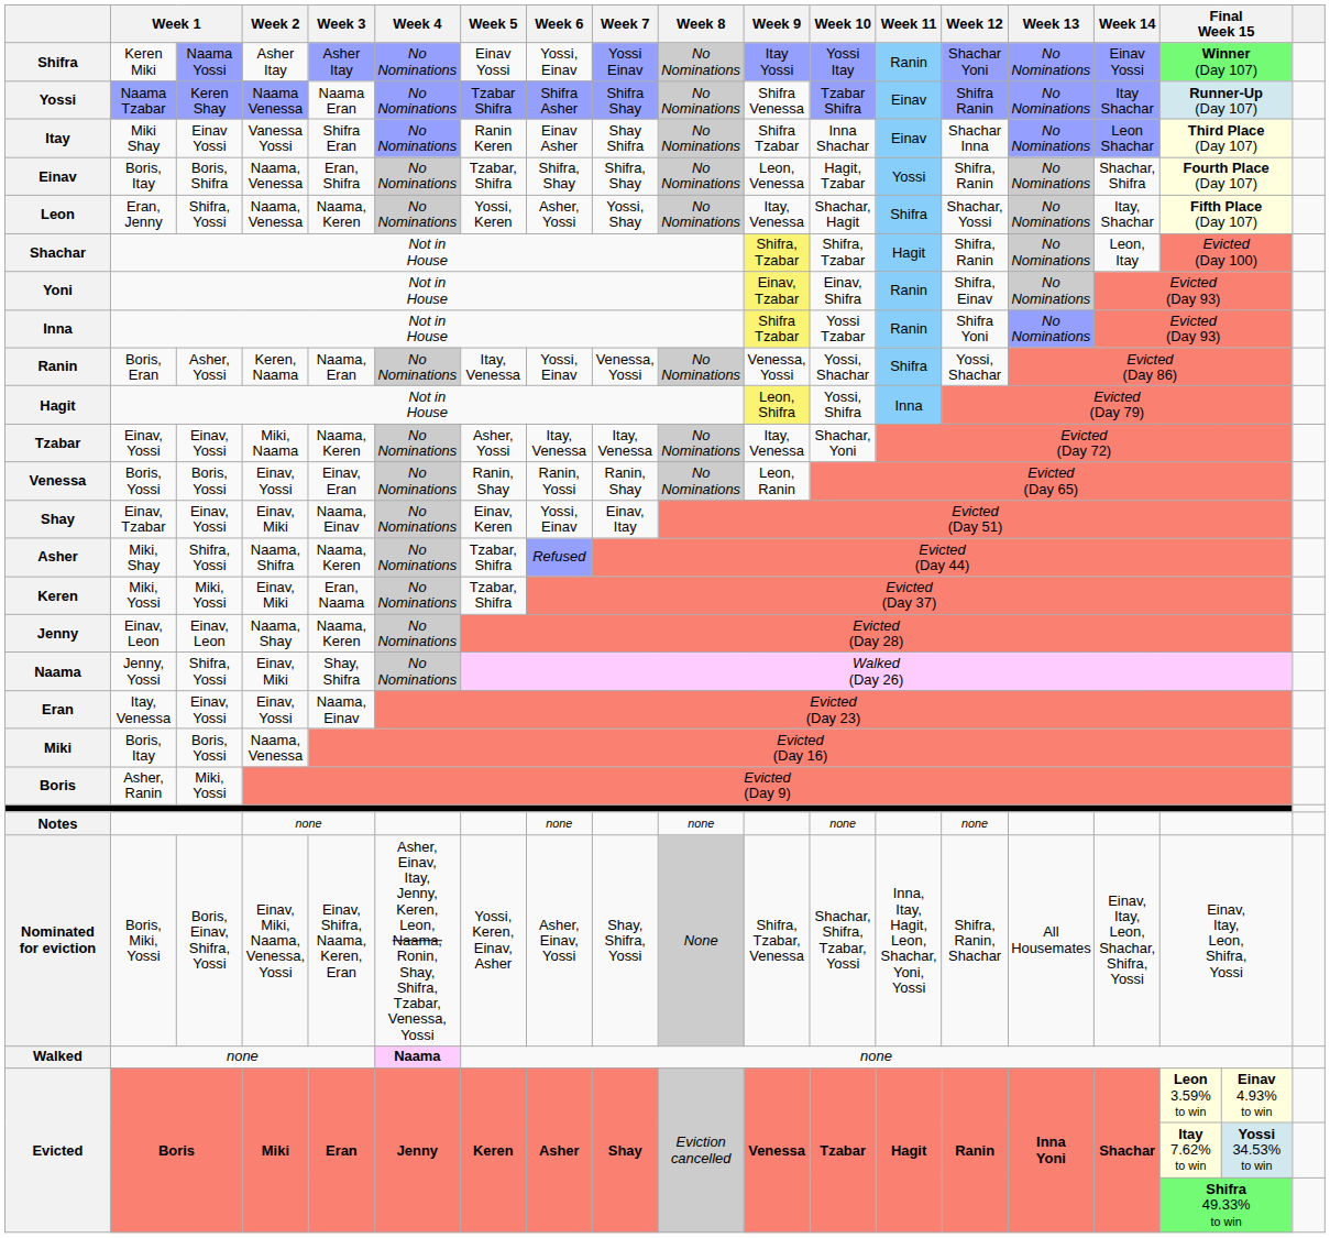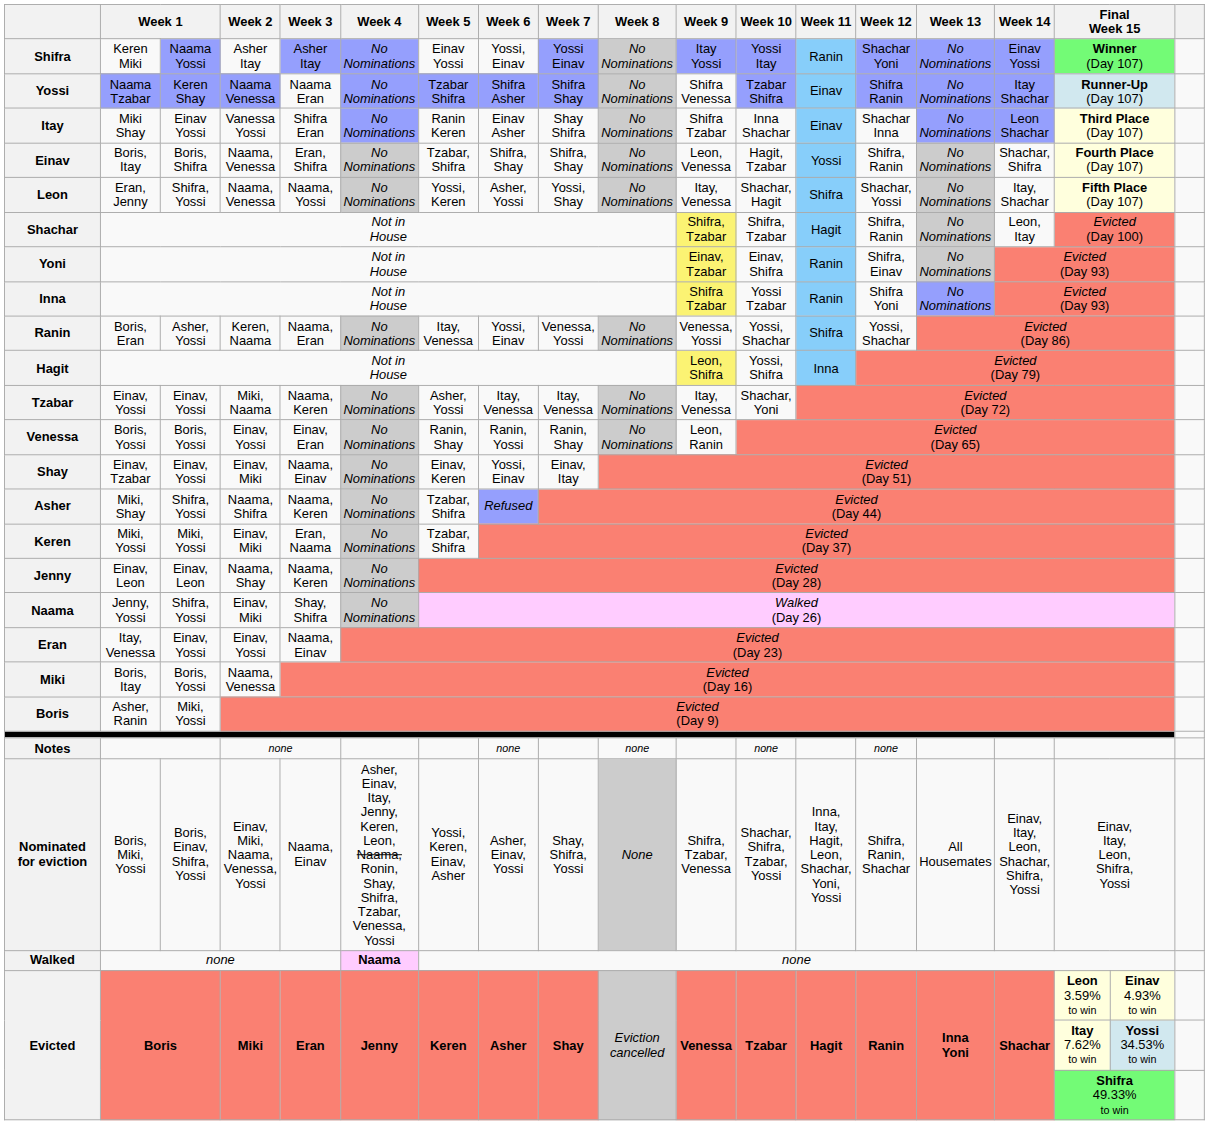Leon | Week 3: Naama, Keren -> Naama, Yossi
Nominated for eviction | Week 3: Einav, Shifra, Naama, Keren, Eran -> Naama, Einav
